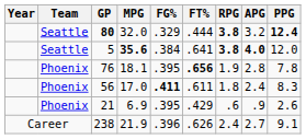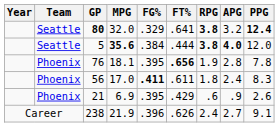80 | FT%: .444 -> .641
5 | FT%: .641 -> .444
